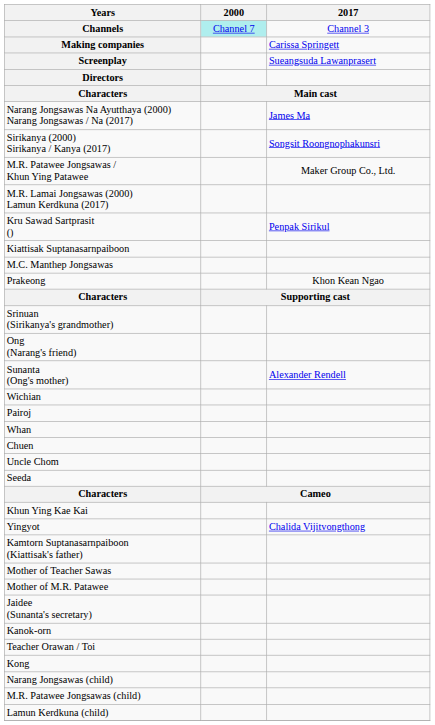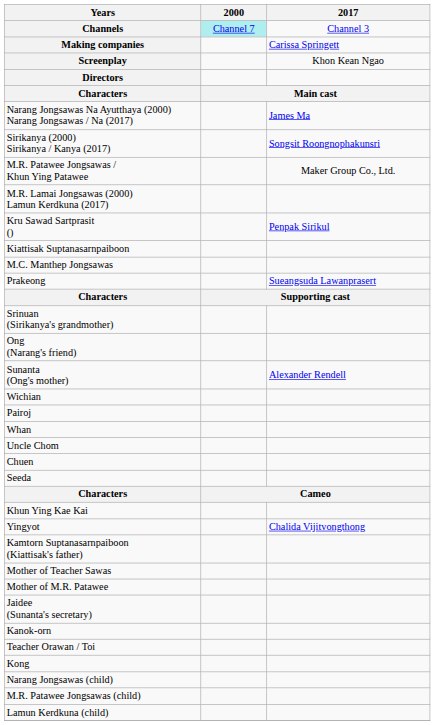Screenplay | 2017: Sueangsuda Lawanprasert -> Khon Kean Ngao
Prakeong | 2017: Khon Kean Ngao -> Sueangsuda Lawanprasert
rows swapped: Uncle Chom <-> Chuen
